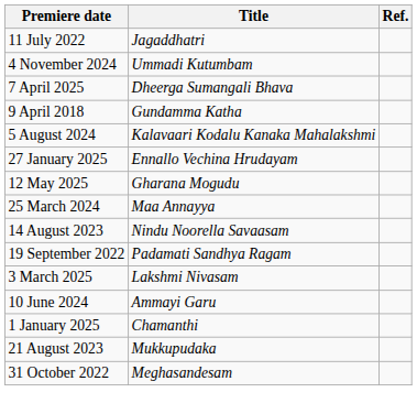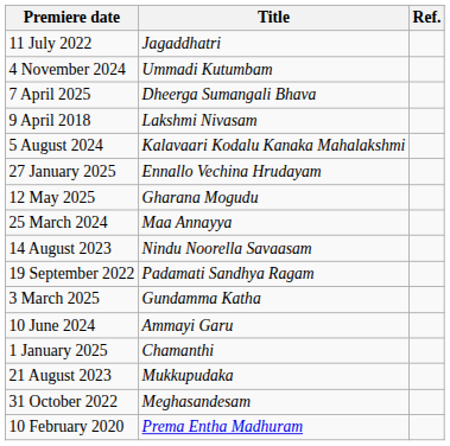9 April 2018 | Title: Gundamma Katha -> Lakshmi Nivasam
3 March 2025 | Title: Lakshmi Nivasam -> Gundamma Katha
+ row: 10 February 2020 | Prema Entha Madhuram
